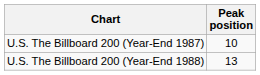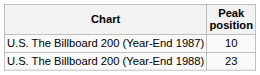U.S. The Billboard 200 (Year-End 1988) | Peak position: 13 -> 23
